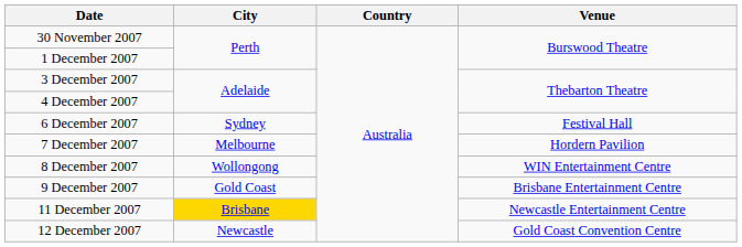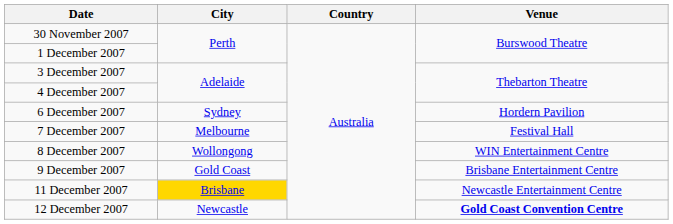6 December 2007 | Venue: Festival Hall -> Hordern Pavilion
7 December 2007 | Venue: Hordern Pavilion -> Festival Hall
12 December 2007 | Venue: normal -> bold
